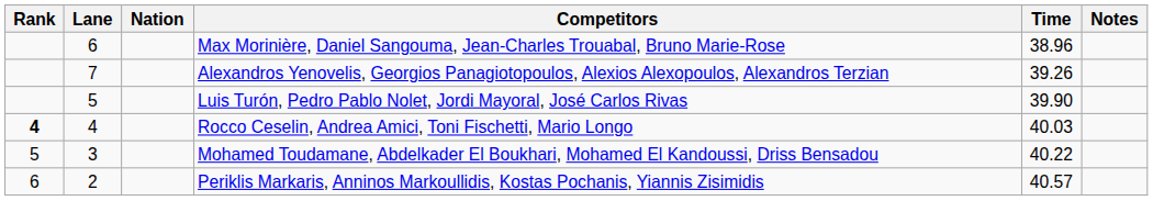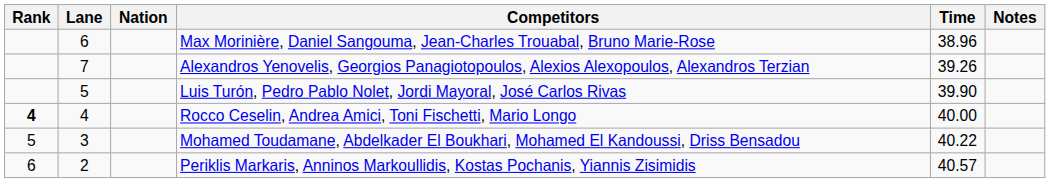Rocco Ceselin, Andrea Amici, Toni Fischetti, Mario Longo | Time: 40.03 -> 40.00
